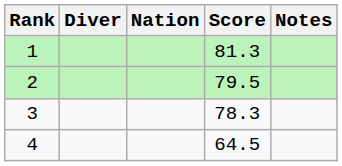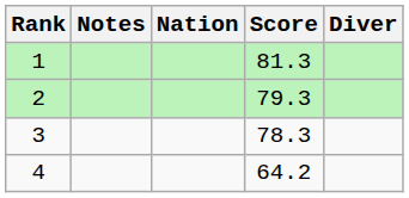columns swapped: Diver <-> Notes
2 | Score: 79.5 -> 79.3
4 | Score: 64.5 -> 64.2
